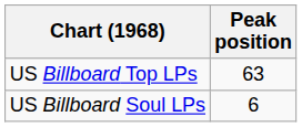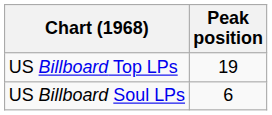US Billboard Top LPs | Peak position: 63 -> 19
